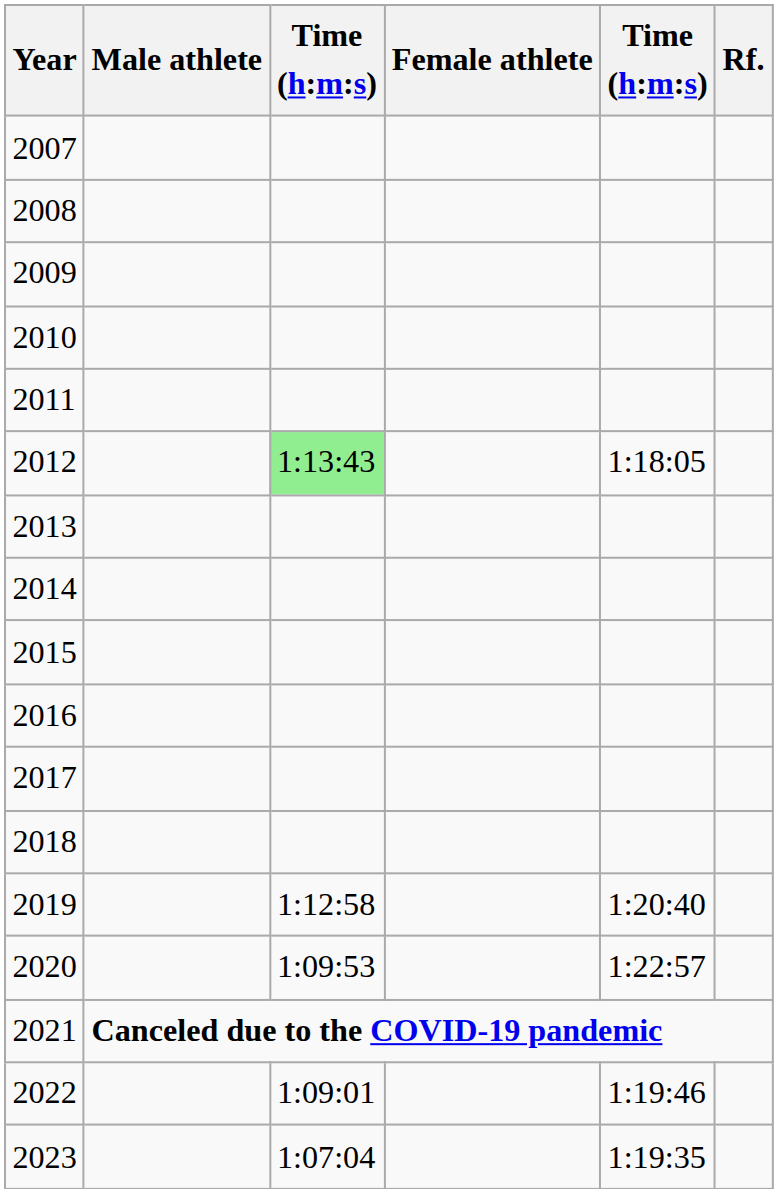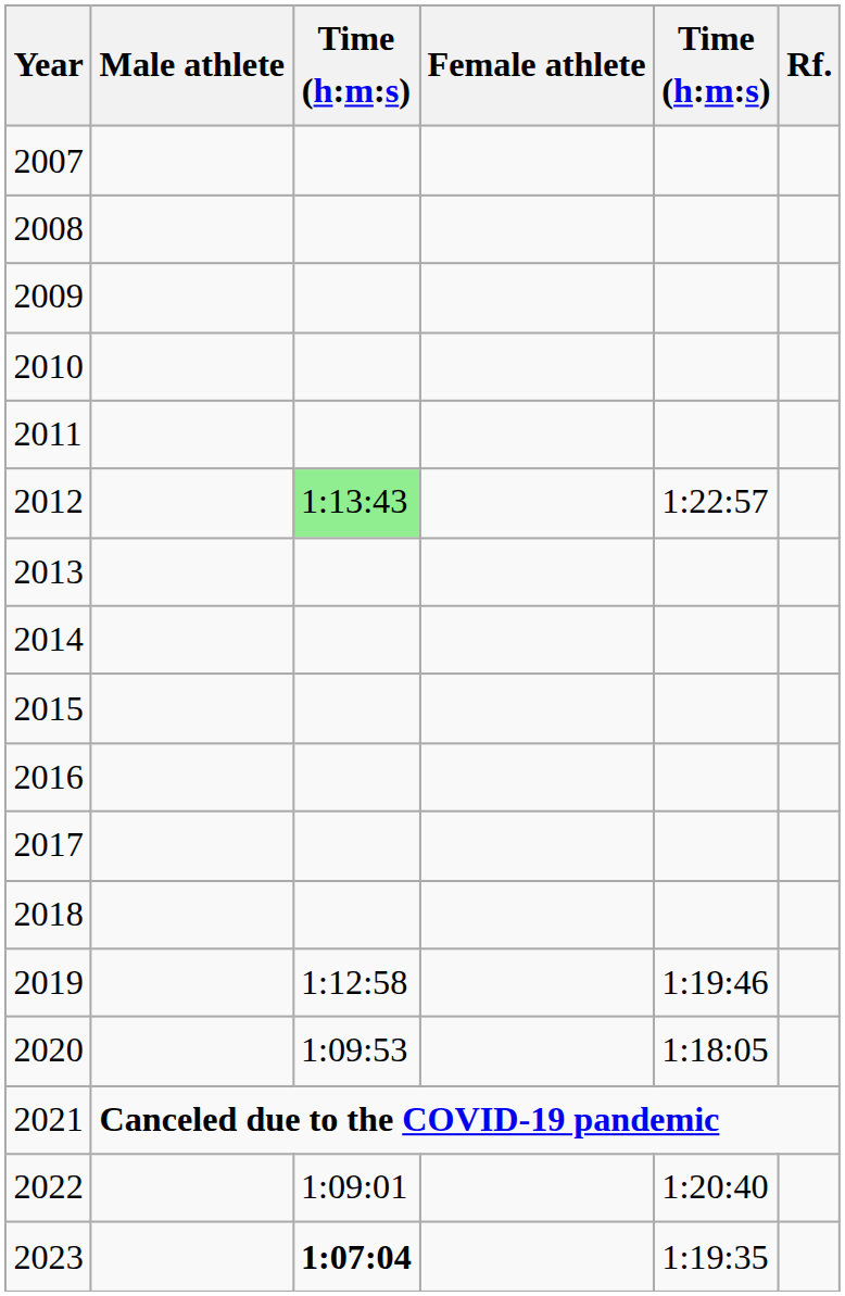2012 | column 5: 1:18:05 -> 1:22:57
2019 | column 5: 1:20:40 -> 1:19:46
2020 | column 5: 1:22:57 -> 1:18:05
2022 | column 5: 1:19:46 -> 1:20:40
2023 | column 3: normal -> bold
